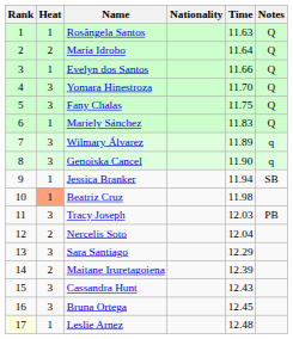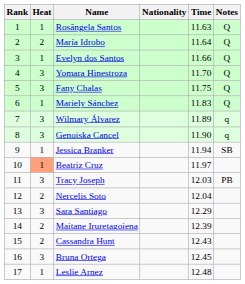Beatriz Cruz | Time: 11.98 -> 11.97
Cassandra Hunt | Heat: 3 -> 2
Leslie Arnez | Rank: lightyellow background -> no background
